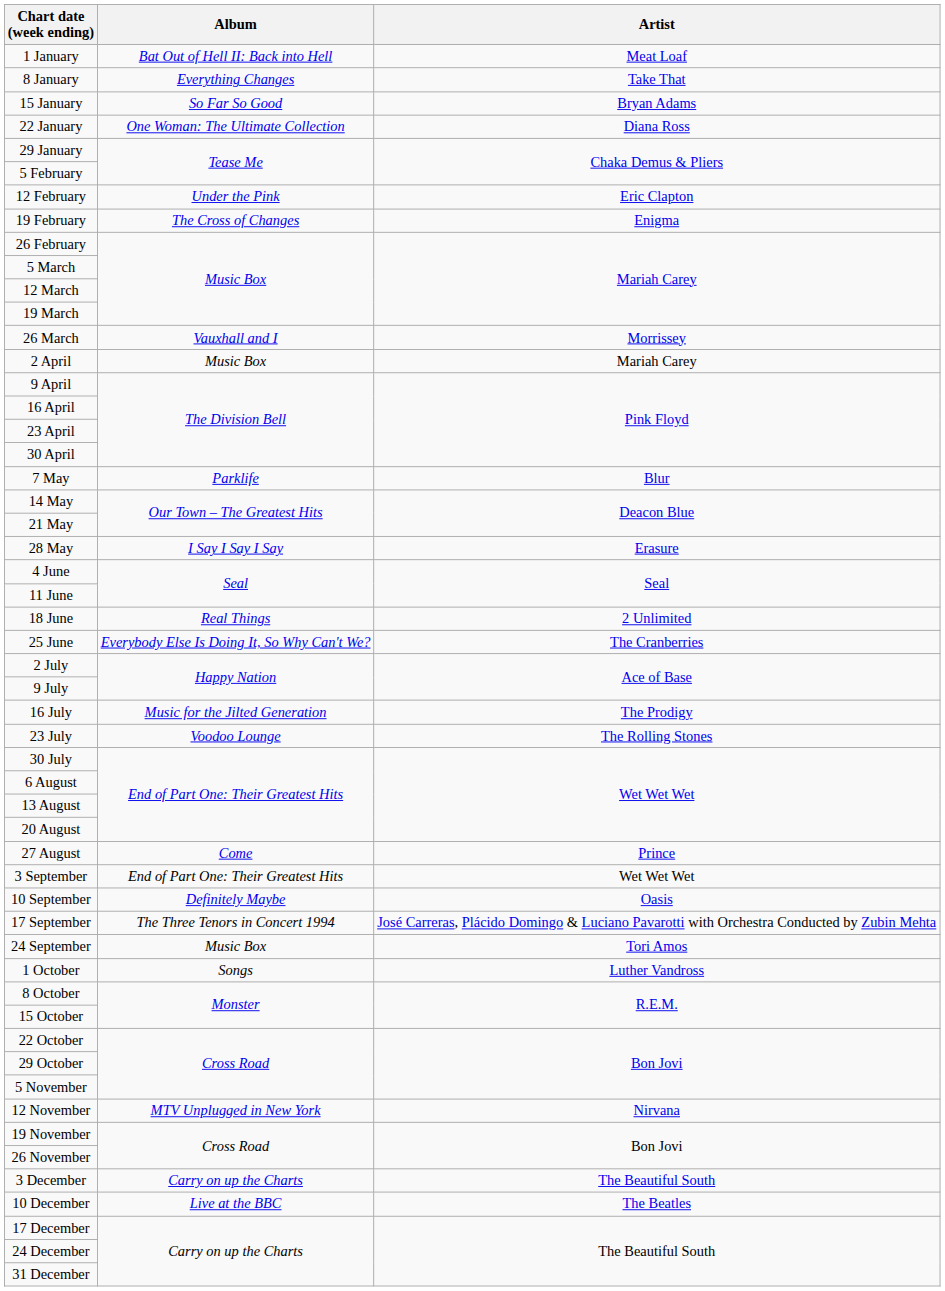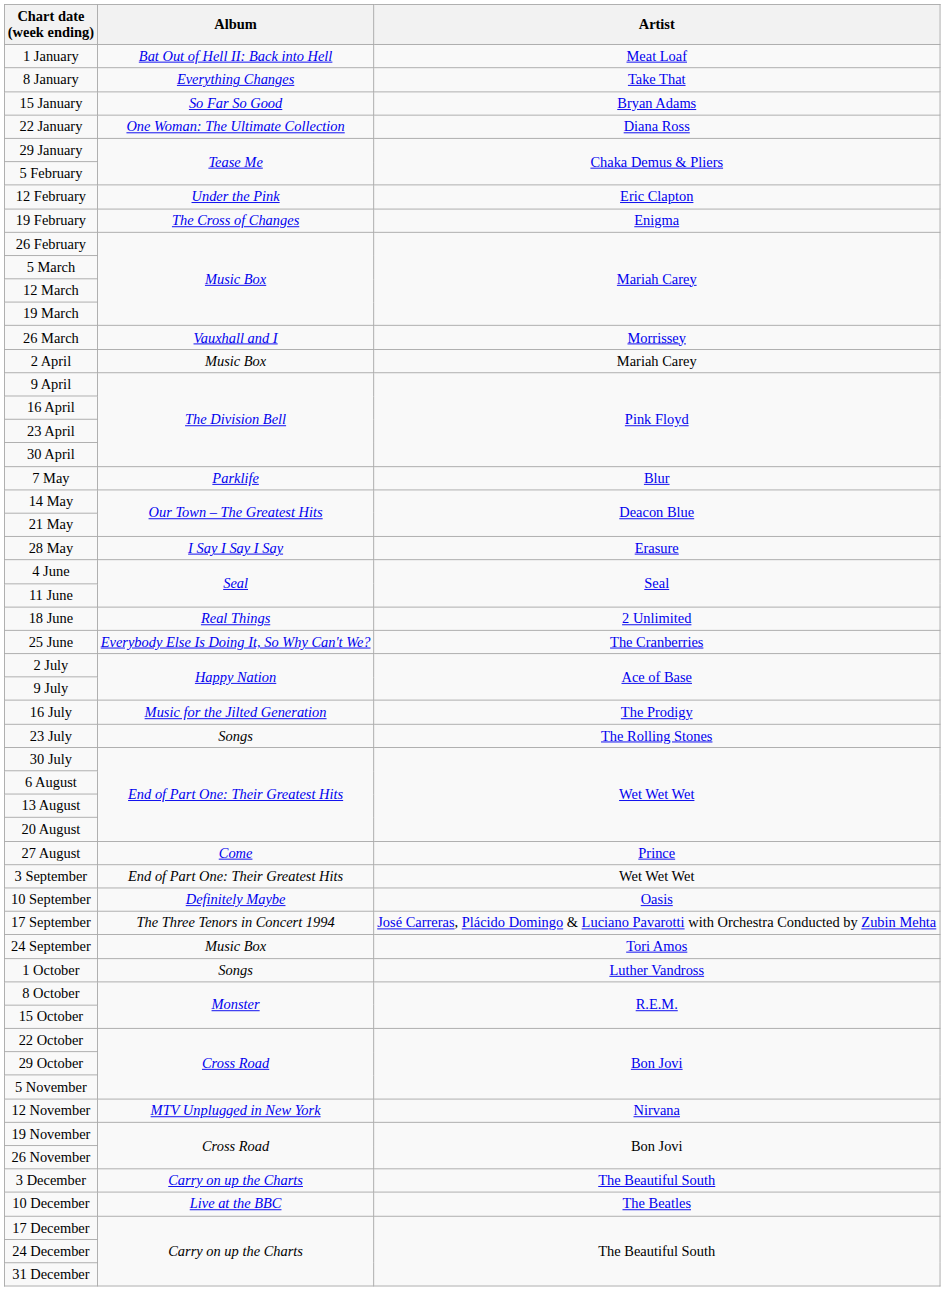23 July | Album: Voodoo Lounge -> Songs
